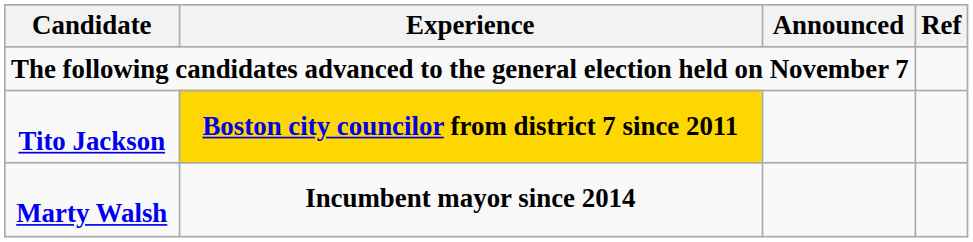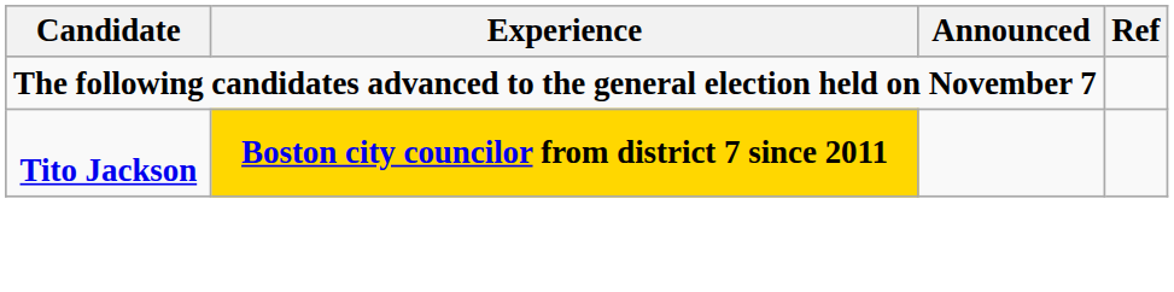- row: Marty Walsh | Incumbent mayor since 2014
